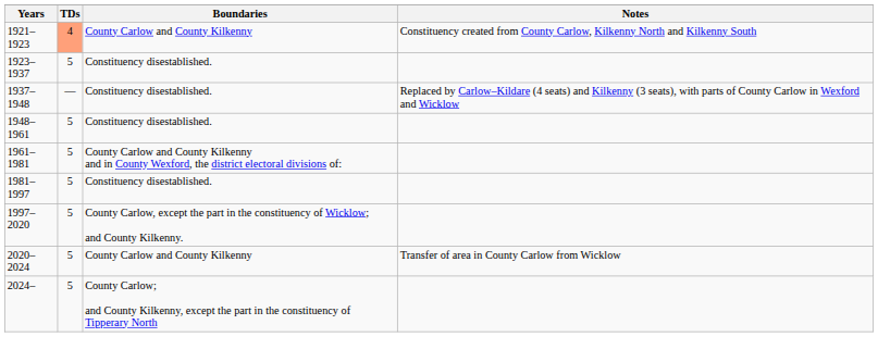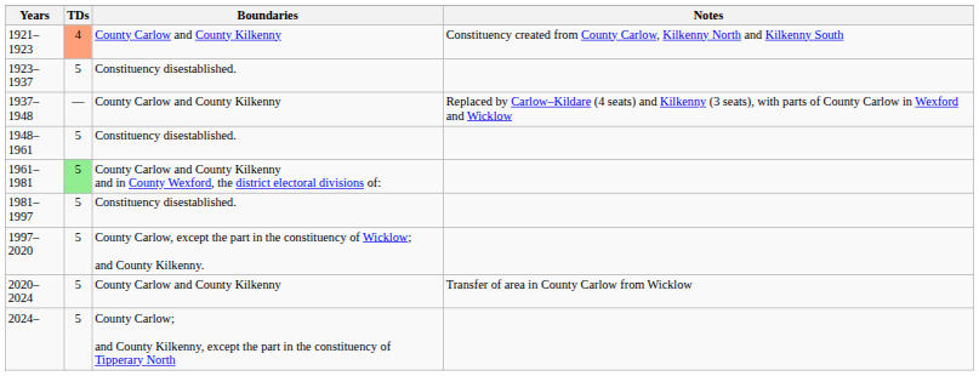1937–1948 | Boundaries: Constituency disestablished. -> County Carlow and County Kilkenny
1961–1981 | TDs: no background -> lightgreen background
